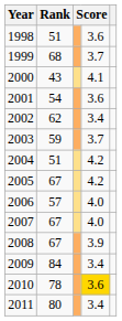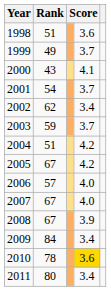1999 | Rank: 68 -> 49
2001 | column 4: 3.6 -> 3.7
